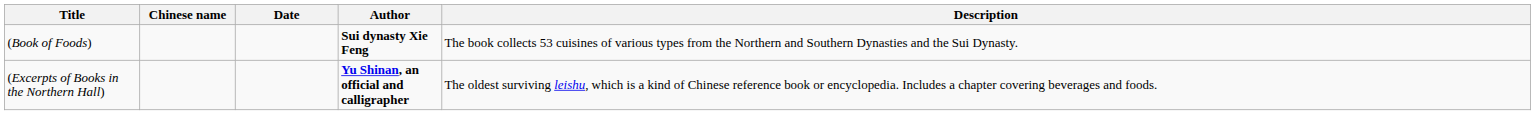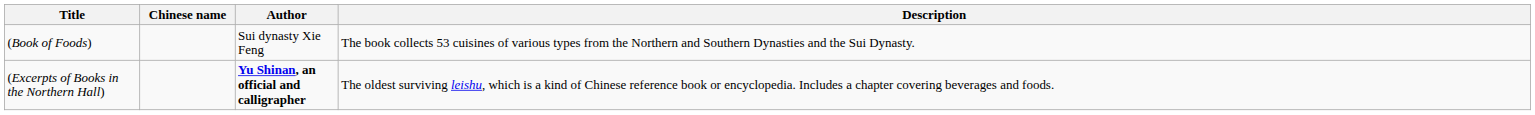- column: Date
(Book of Foods) | Author: bold -> normal
